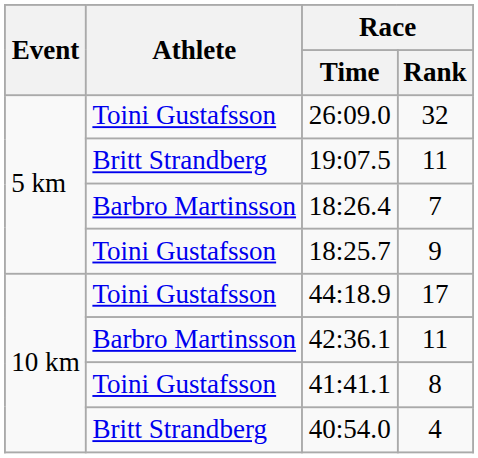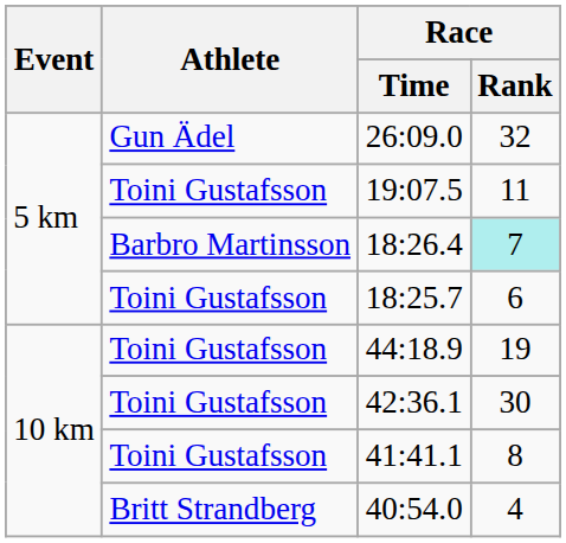26:09.0 | Athlete: Toini Gustafsson -> Gun Ädel
19:07.5 | Athlete: Britt Strandberg -> Toini Gustafsson
18:26.4 | Race / Rank: no background -> paleturquoise background
18:25.7 | Race / Rank: 9 -> 6
44:18.9 | Race / Rank: 17 -> 19
42:36.1 | Athlete: Barbro Martinsson -> Toini Gustafsson
42:36.1 | Race / Rank: 11 -> 30
